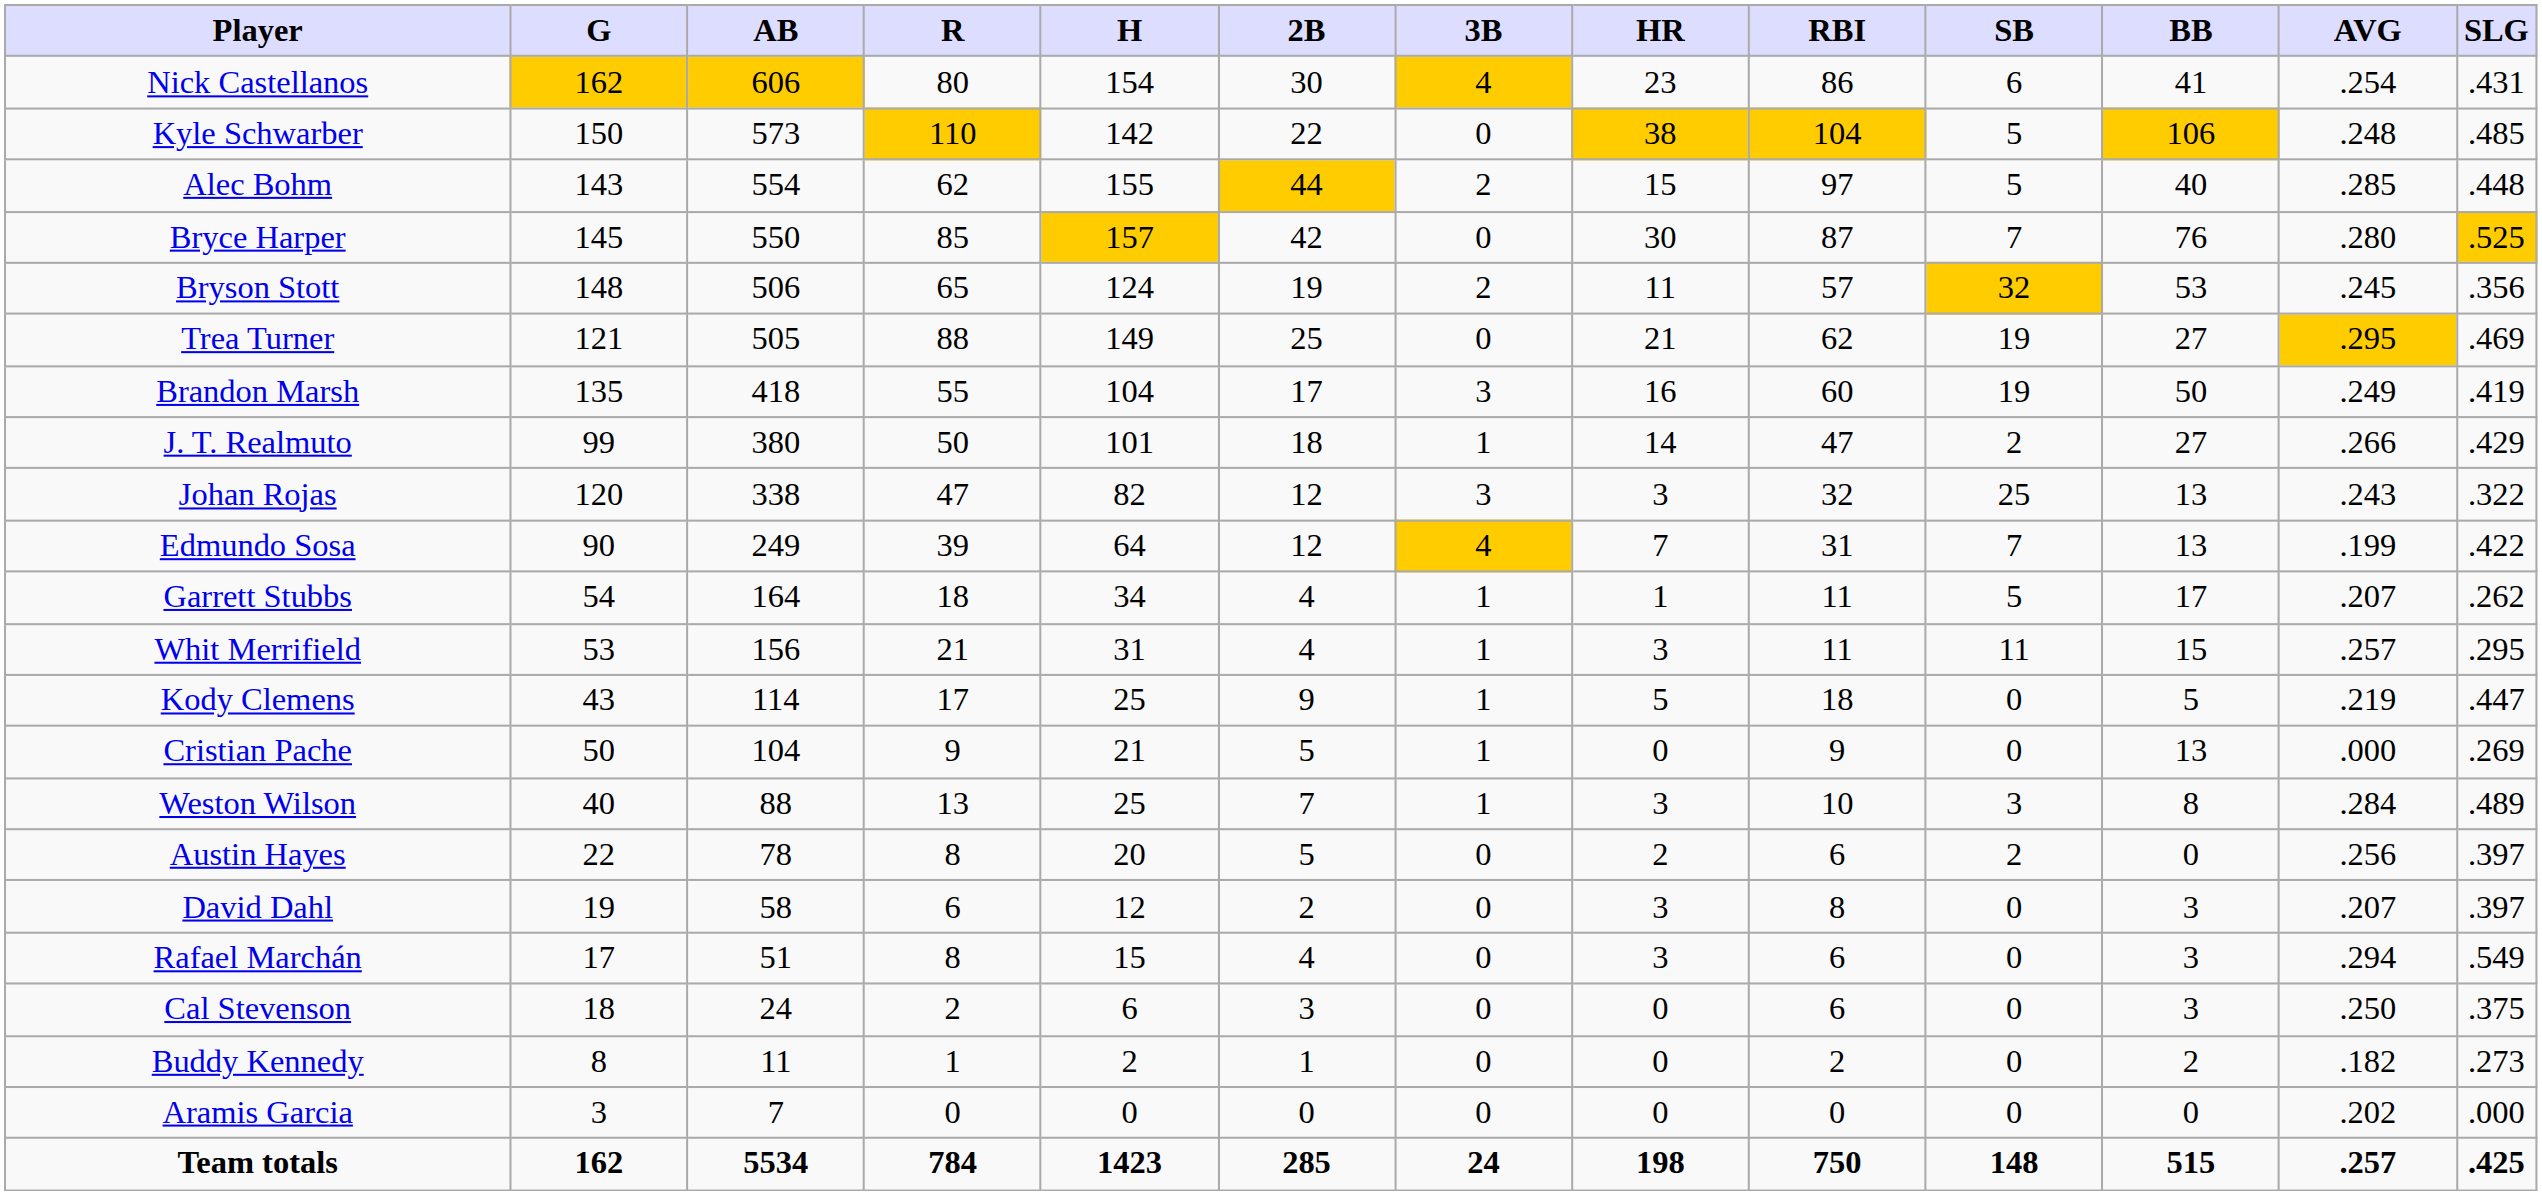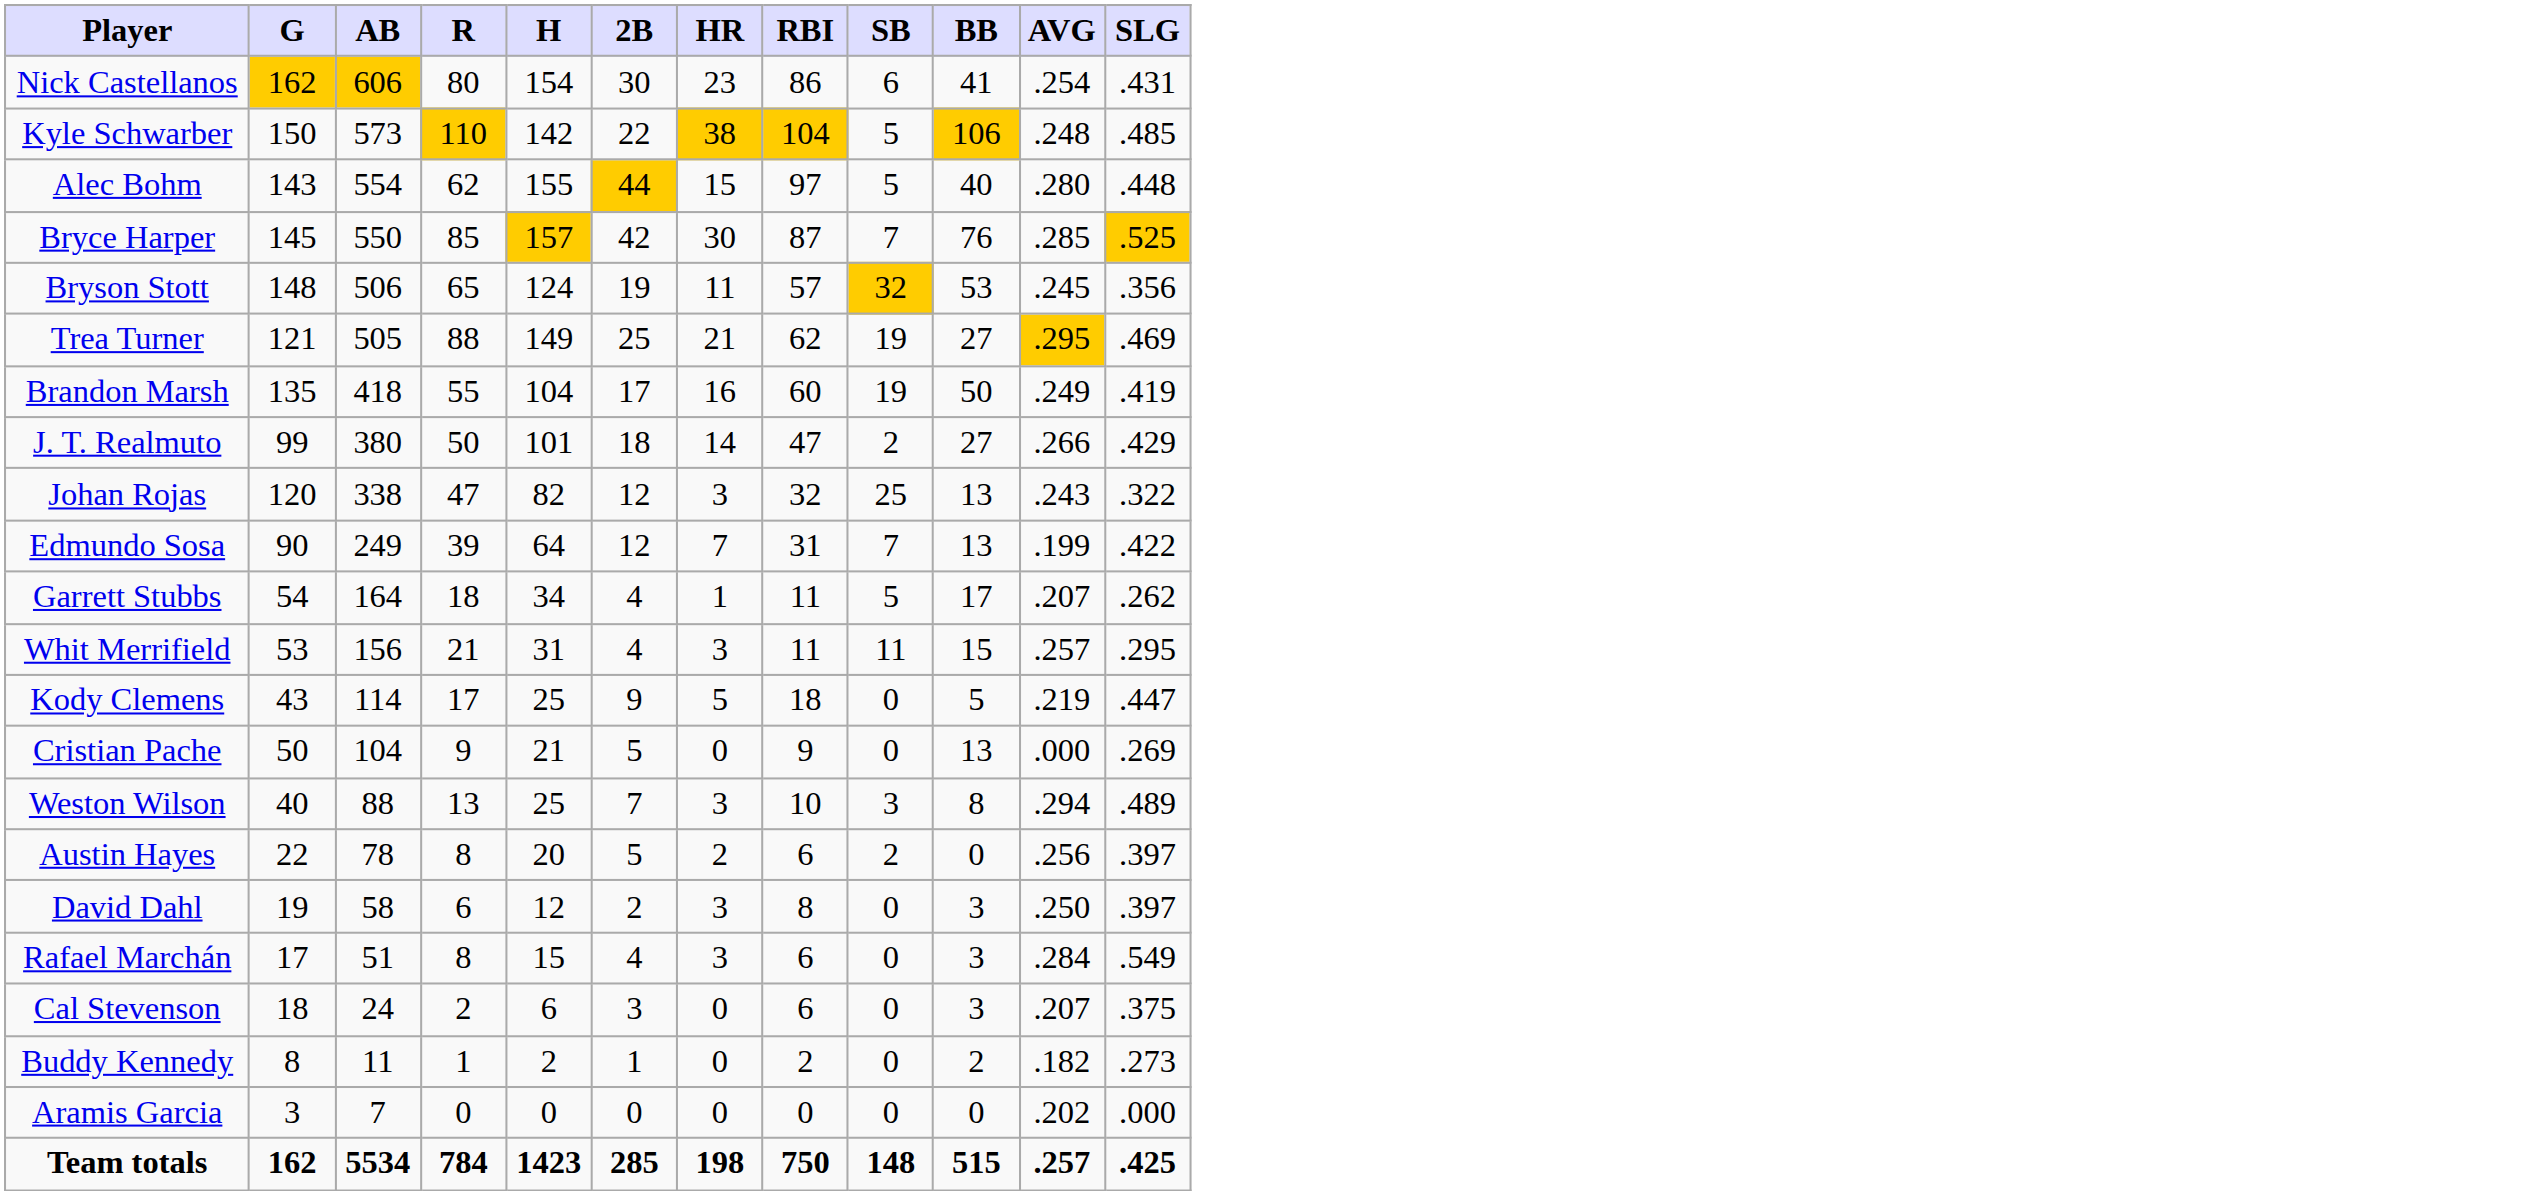- column: 3B | 4 | 0 | 2 | 0 | 2 | 0 | 3 | 1 | 3 | 4 | 1 | 1 | 1 | 1 | 1 | 0 | 0 | 0 | 0 | 0 | 0 | 24
Alec Bohm | AVG: .285 -> .280
Bryce Harper | AVG: .280 -> .285
Weston Wilson | AVG: .284 -> .294
David Dahl | AVG: .207 -> .250
Rafael Marchán | AVG: .294 -> .284
Cal Stevenson | AVG: .250 -> .207
